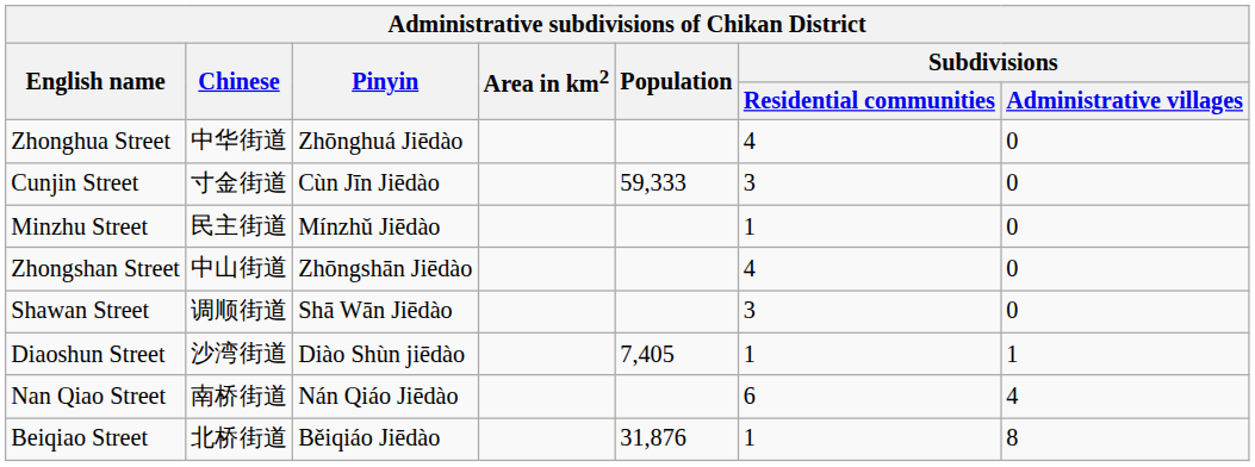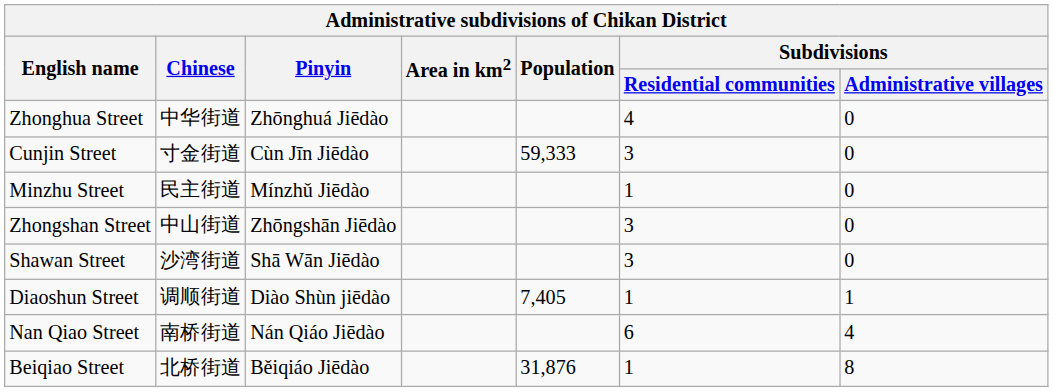Zhongshan Street | Subdivisions / Residential communities: 4 -> 3
Shawan Street | Chinese: 调顺街道 -> 沙湾街道
Diaoshun Street | Chinese: 沙湾街道 -> 调顺街道
